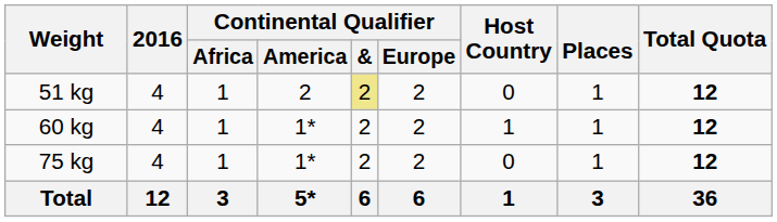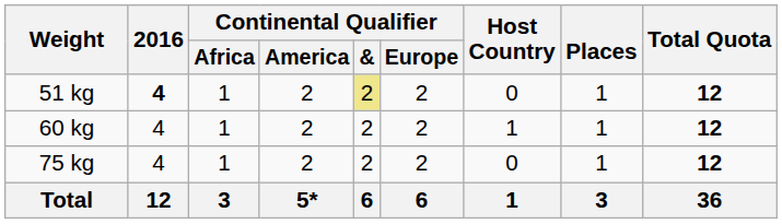51 kg | 2016: normal -> bold
60 kg | Continental Qualifier / America: 1* -> 2
75 kg | Continental Qualifier / America: 1* -> 2
